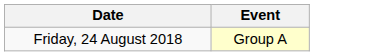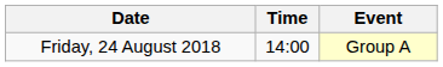+ column: Time | 14:00
